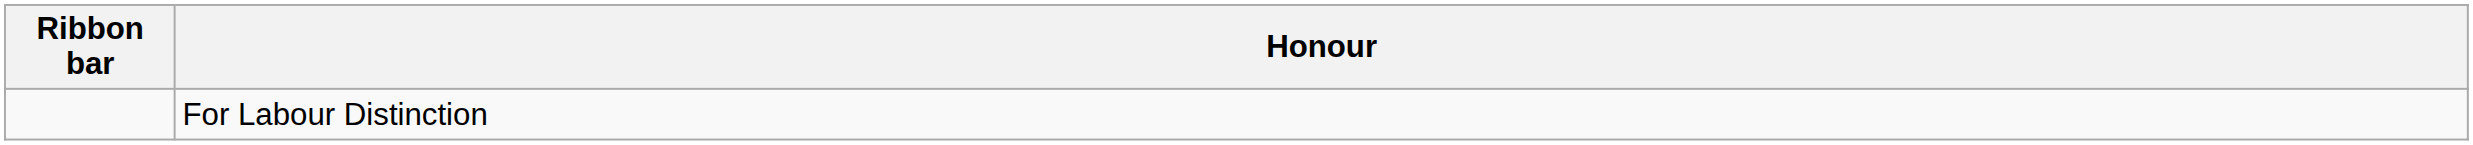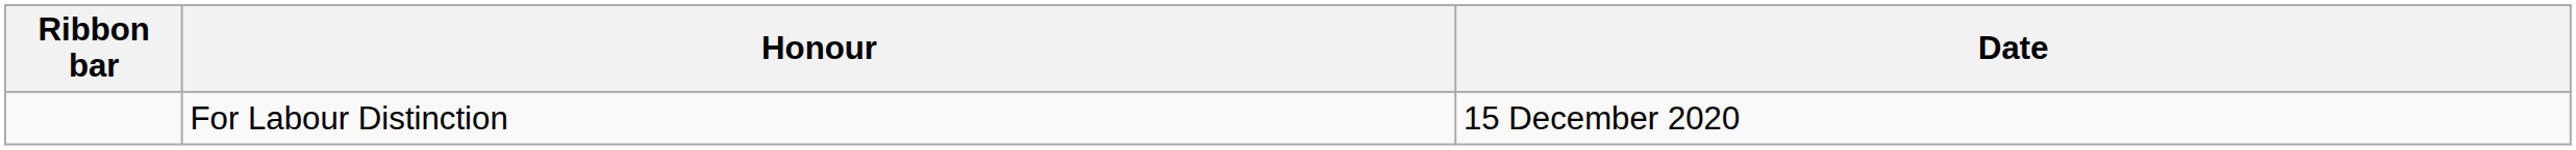+ column: Date | 15 December 2020
